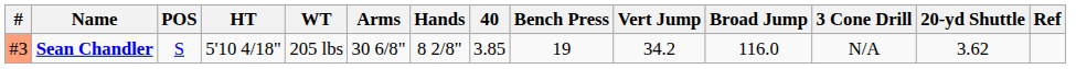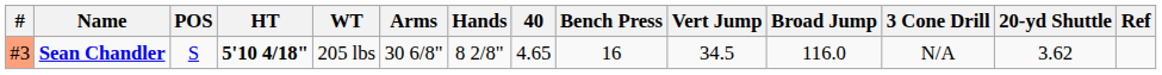Sean Chandler | HT: normal -> bold
Sean Chandler | 40: 3.85 -> 4.65
Sean Chandler | Bench Press: 19 -> 16
Sean Chandler | Vert Jump: 34.2 -> 34.5
